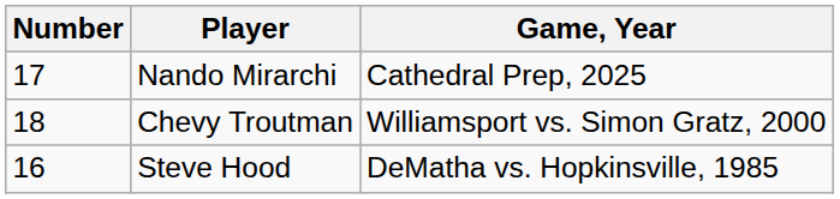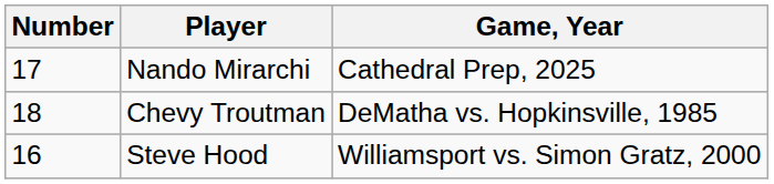Chevy Troutman | Game, Year: Williamsport vs. Simon Gratz, 2000 -> DeMatha vs. Hopkinsville, 1985
Steve Hood | Game, Year: DeMatha vs. Hopkinsville, 1985 -> Williamsport vs. Simon Gratz, 2000
